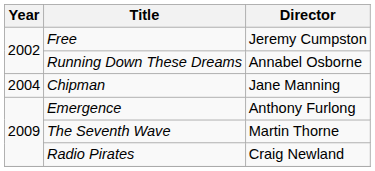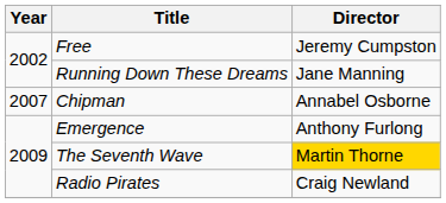Running Down These Dreams | Director: Annabel Osborne -> Jane Manning
Chipman | Year: 2004 -> 2007
Chipman | Director: Jane Manning -> Annabel Osborne
The Seventh Wave | Director: no background -> gold background
